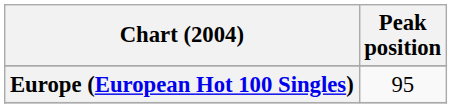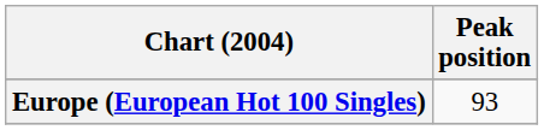Europe (European Hot 100 Singles) | Peak position: 95 -> 93
